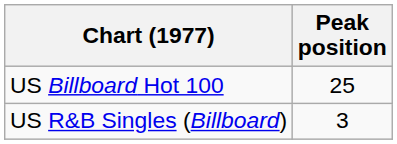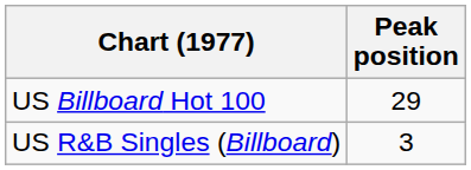US Billboard Hot 100 | Peak position: 25 -> 29
